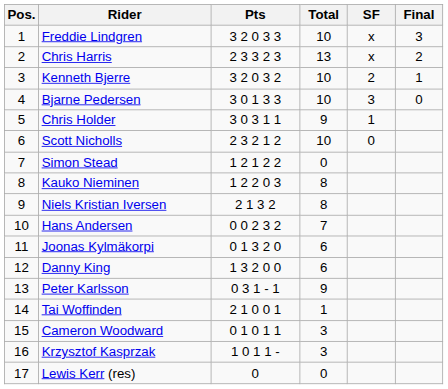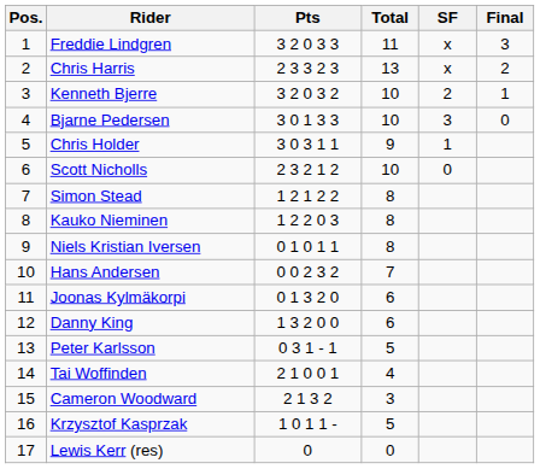Freddie Lindgren | Total: 10 -> 11
Simon Stead | Total: 0 -> 8
Niels Kristian Iversen | Pts: 2 1 3 2 -> 0 1 0 1 1
Peter Karlsson | Total: 9 -> 5
Tai Woffinden | Total: 1 -> 4
Cameron Woodward | Pts: 0 1 0 1 1 -> 2 1 3 2
Krzysztof Kasprzak | Total: 3 -> 5
